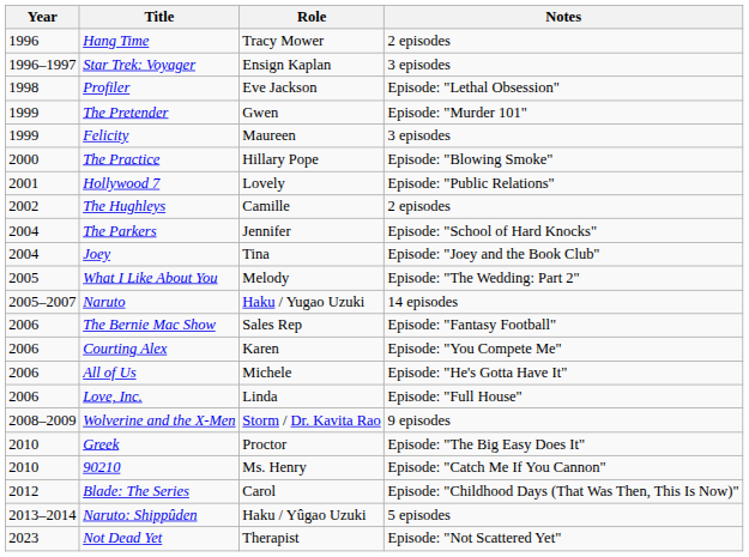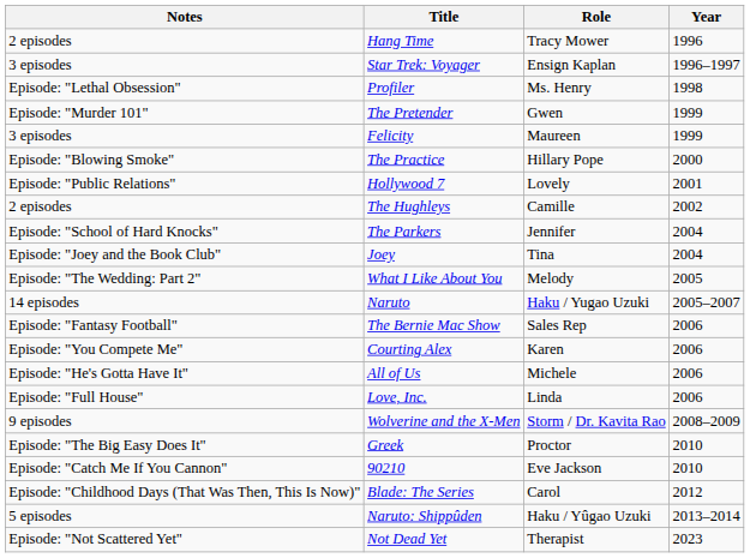columns swapped: Year <-> Notes
Profiler | Role: Eve Jackson -> Ms. Henry
90210 | Role: Ms. Henry -> Eve Jackson
